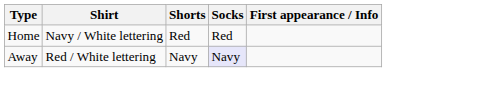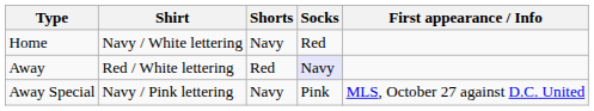Home | Shorts: Red -> Navy
Away | Shorts: Navy -> Red
+ row: Away Special | Navy / Pink lettering | Navy | Pink | MLS, October 27 against D.C. United
